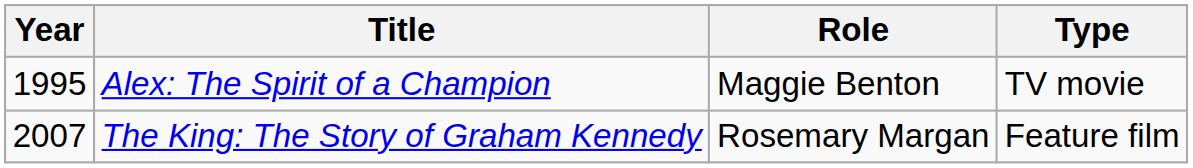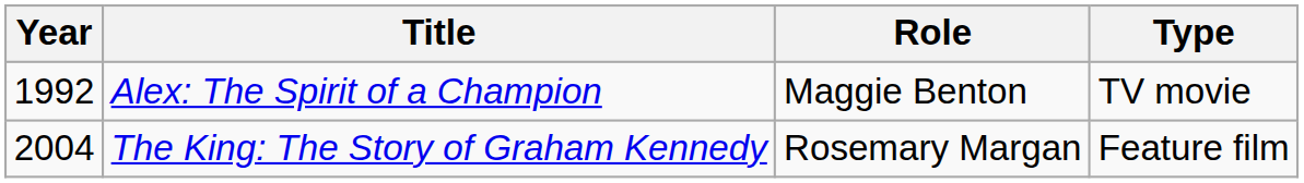Alex: The Spirit of a Champion | Year: 1995 -> 1992
The King: The Story of Graham Kennedy | Year: 2007 -> 2004
